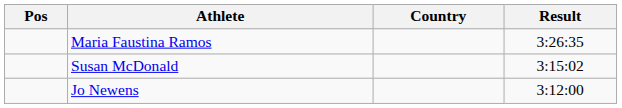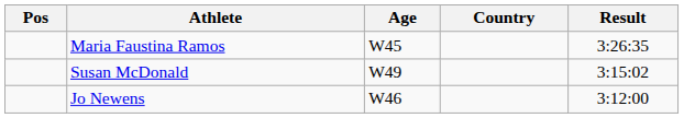+ column: Age | W45 | W49 | W46
